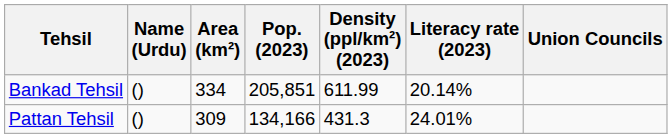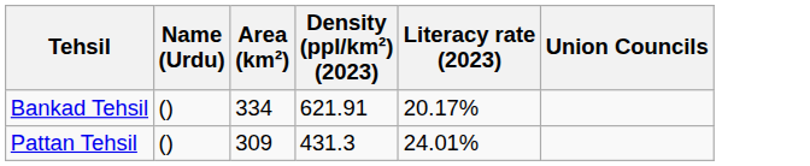- column: Pop. (2023) | 205,851 | 134,166
Bankad Tehsil | Density (ppl/km²) (2023): 611.99 -> 621.91
Bankad Tehsil | Literacy rate (2023): 20.14% -> 20.17%
